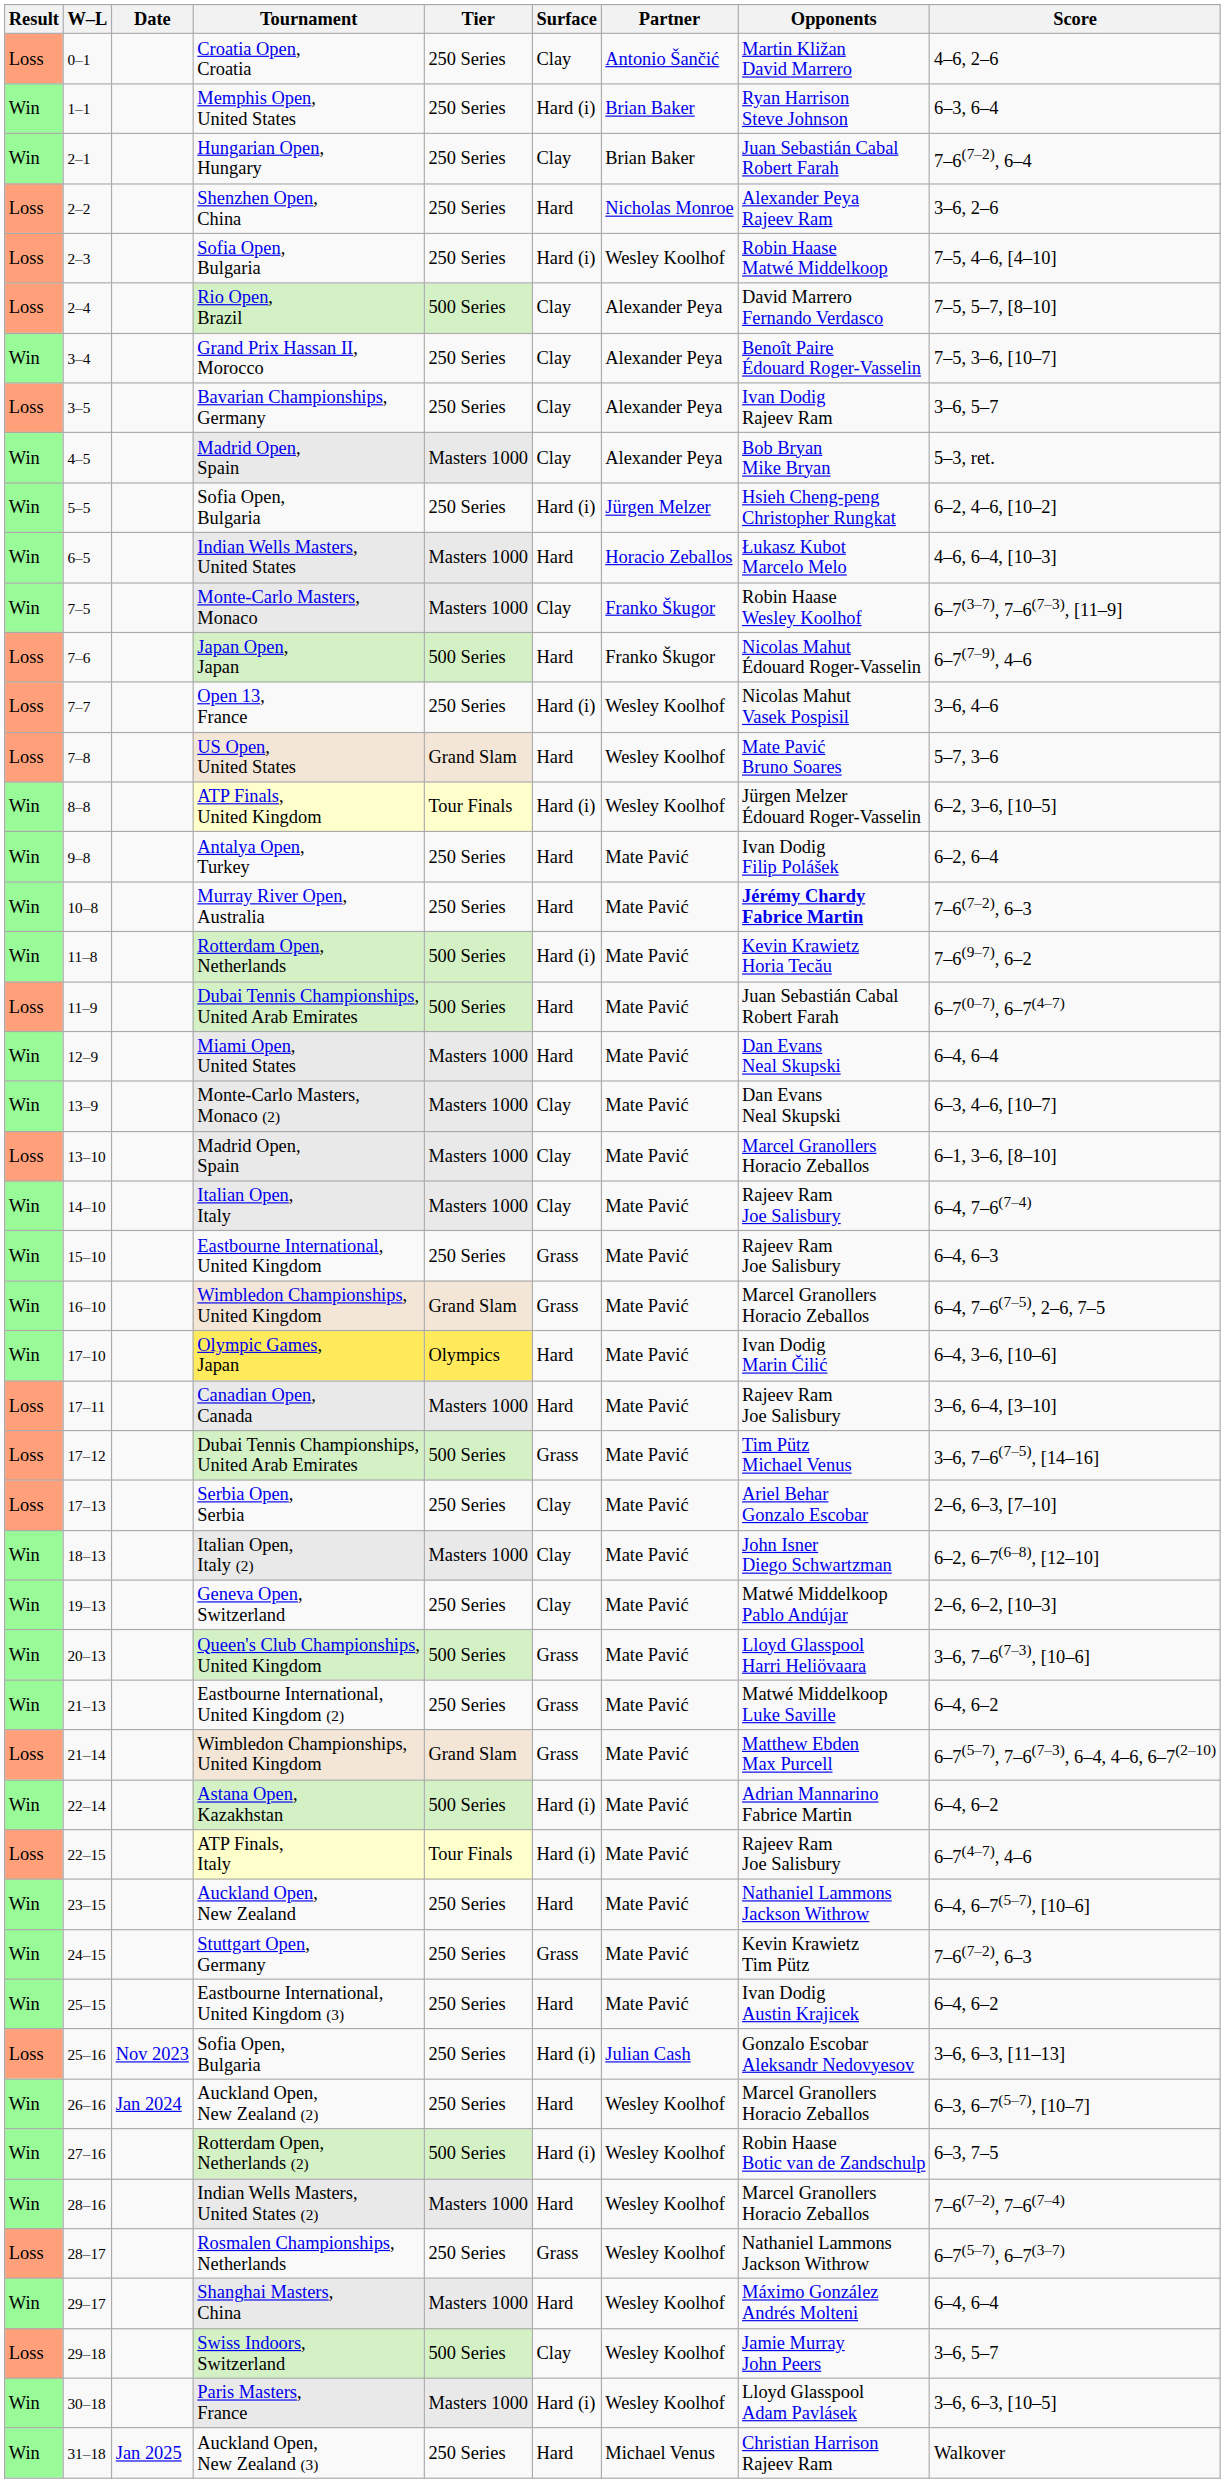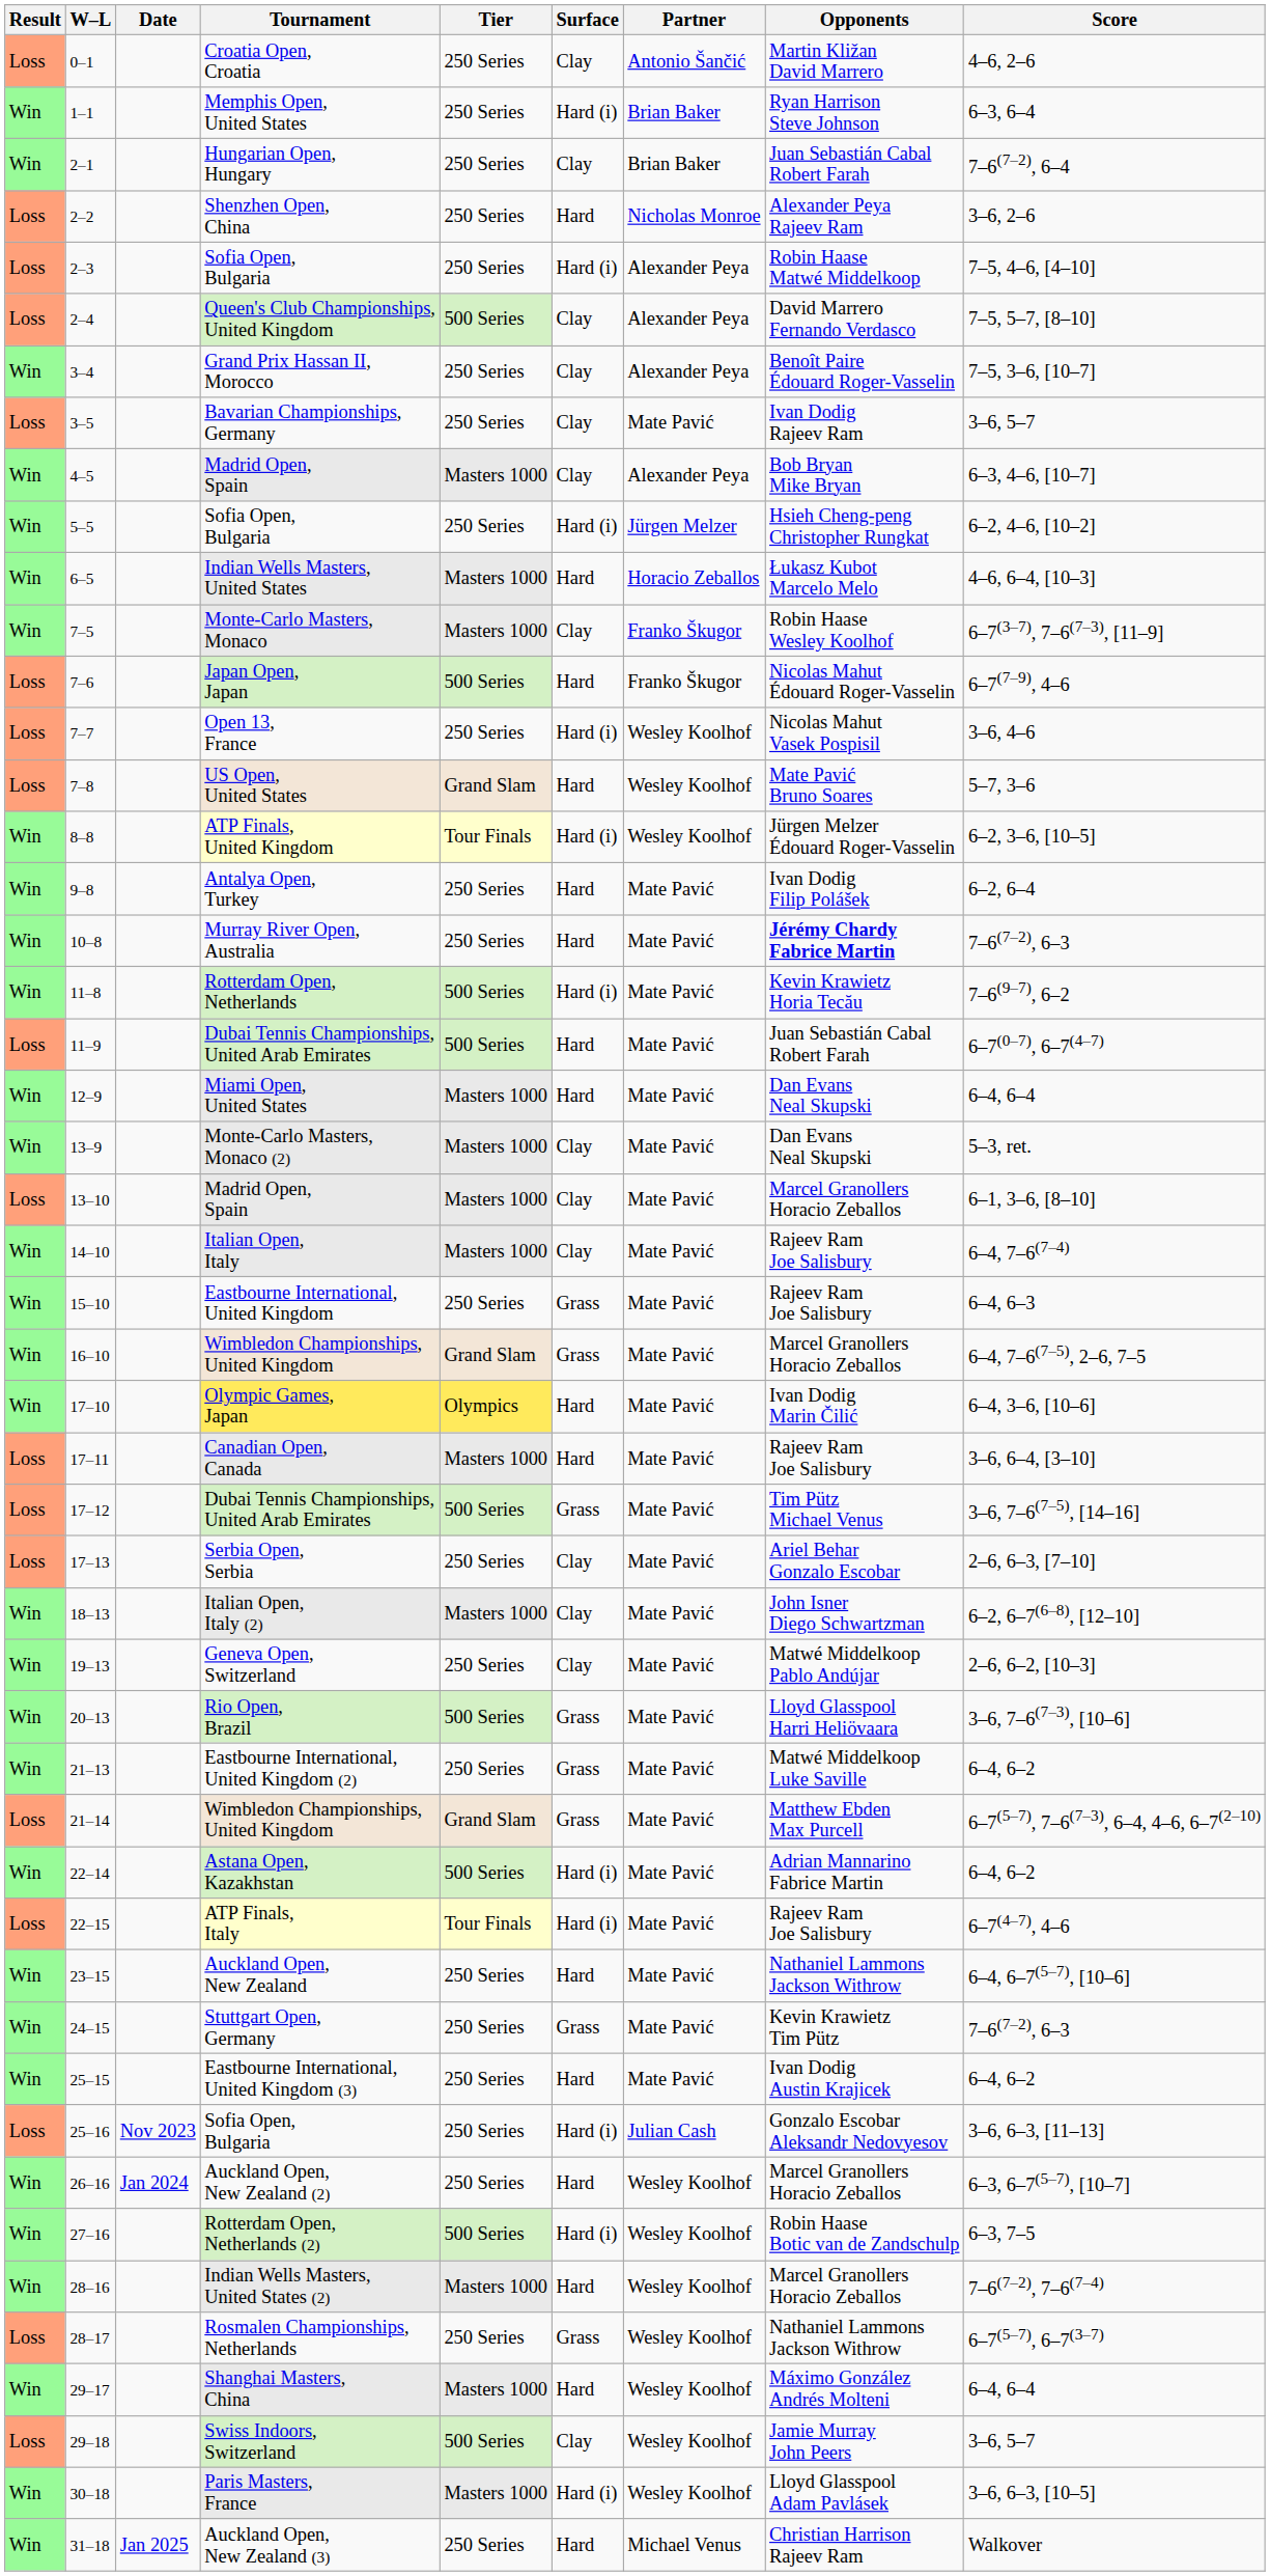2–3 | Partner: Wesley Koolhof -> Alexander Peya
2–4 | Tournament: Rio Open, Brazil -> Queen's Club Championships, United Kingdom
3–5 | Partner: Alexander Peya -> Mate Pavić
4–5 | Score: 5–3, ret. -> 6–3, 4–6, [10–7]
13–9 | Score: 6–3, 4–6, [10–7] -> 5–3, ret.
20–13 | Tournament: Queen's Club Championships, United Kingdom -> Rio Open, Brazil
